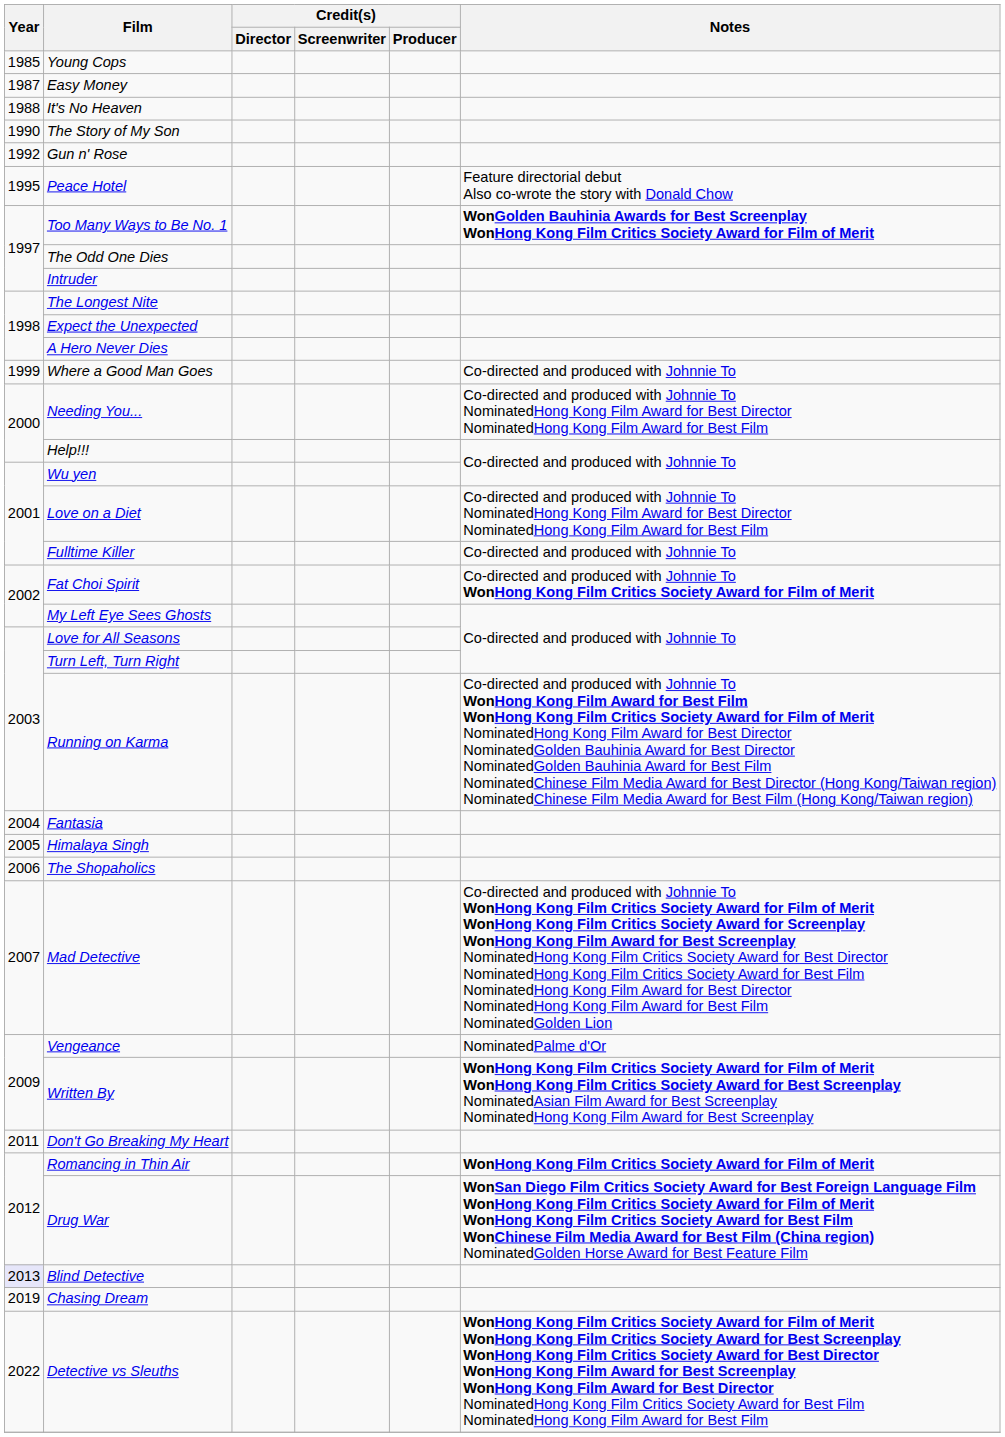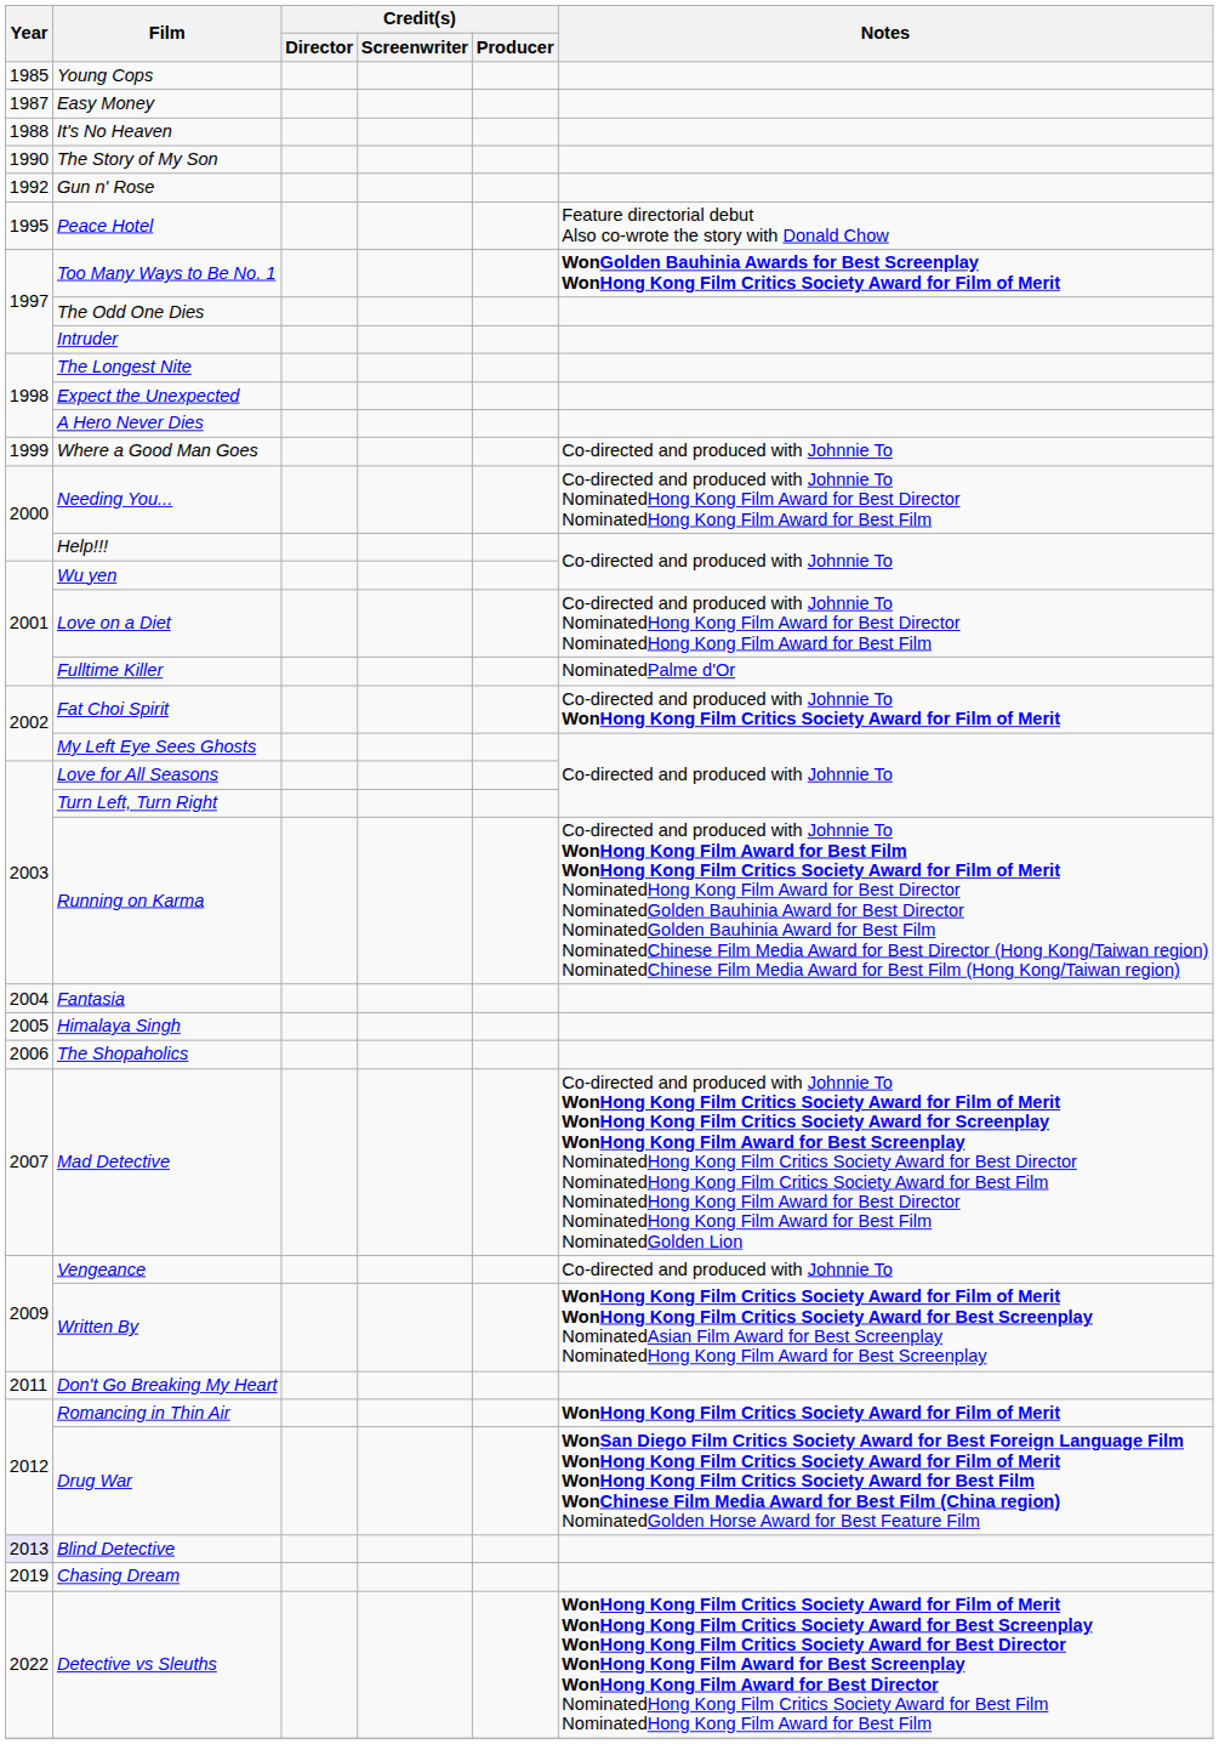Fulltime Killer | Notes: Co-directed and produced with Johnnie To -> NominatedPalme d'Or
Vengeance | Notes: NominatedPalme d'Or -> Co-directed and produced with Johnnie To
